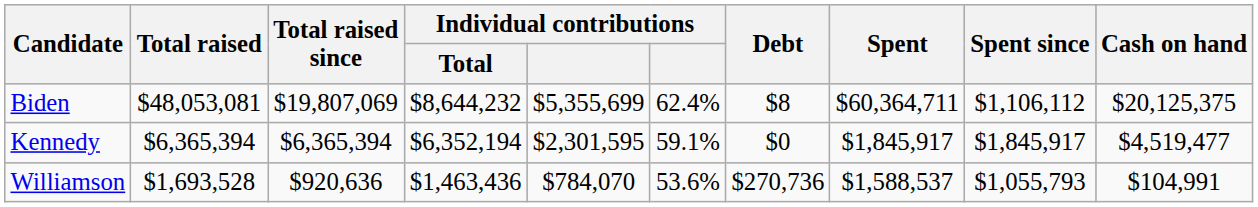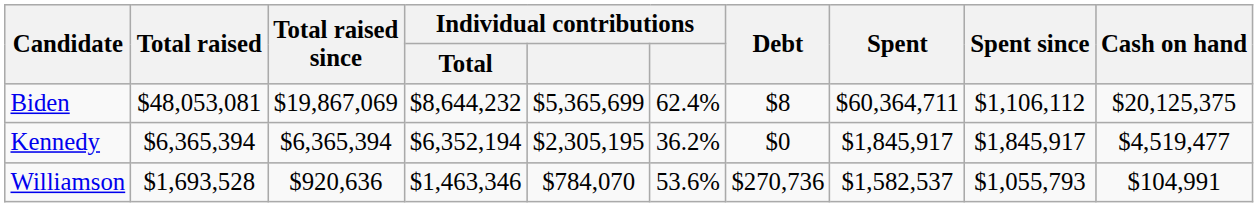Biden | Total raised since: $19,807,069 -> $19,867,069
Biden | column 5: $5,355,699 -> $5,365,699
Kennedy | column 5: $2,301,595 -> $2,305,195
Kennedy | column 6: 59.1% -> 36.2%
Williamson | Individual contributions / Total: $1,463,436 -> $1,463,346
Williamson | Spent: $1,588,537 -> $1,582,537
